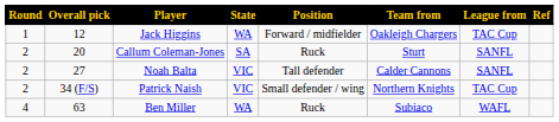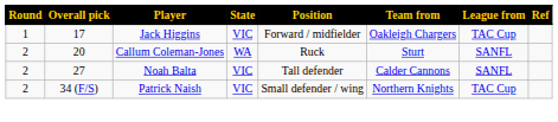Jack Higgins | Overall pick: 12 -> 17
Jack Higgins | State: WA -> VIC
Callum Coleman-Jones | State: SA -> WA
- row: 4 | 63 | Ben Miller | WA | Ruck | Subiaco | WAFL
